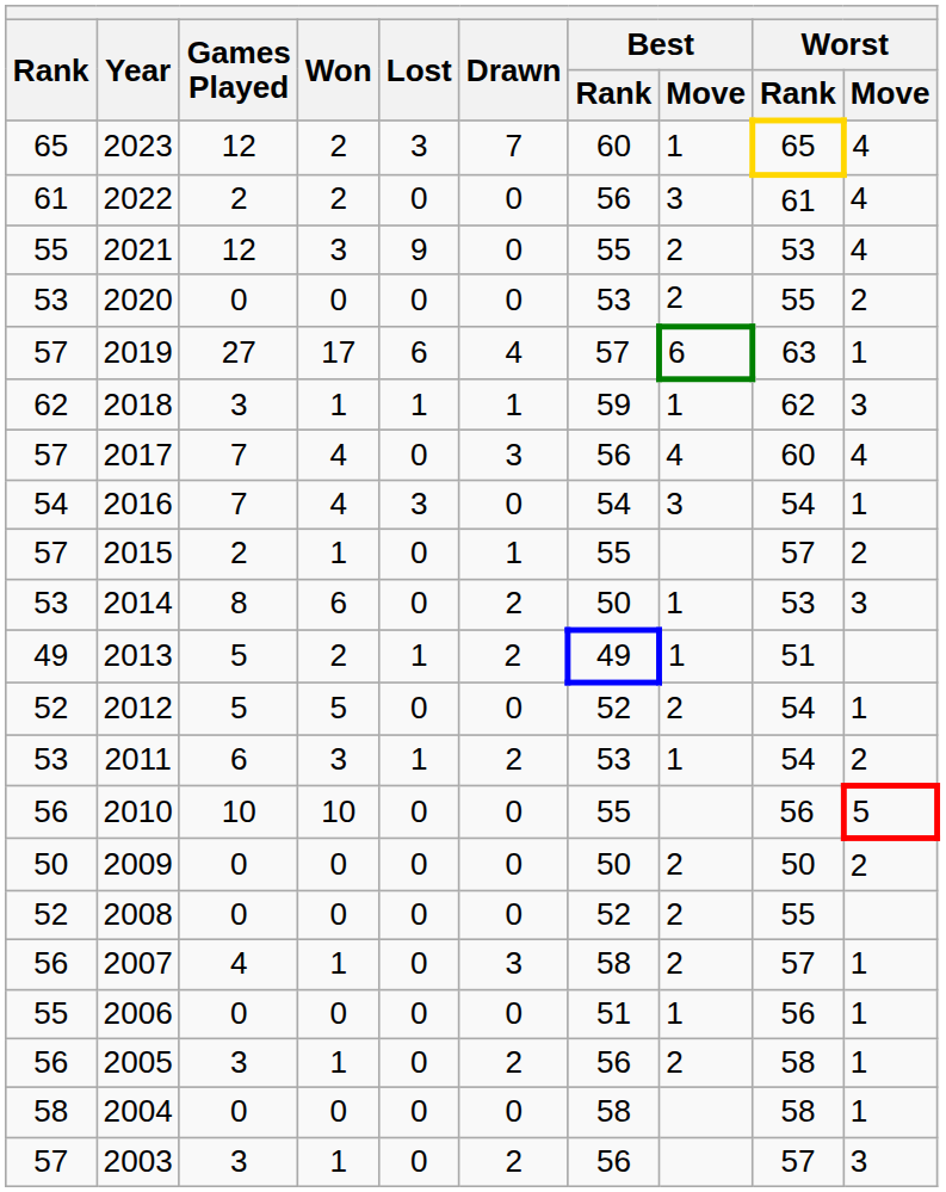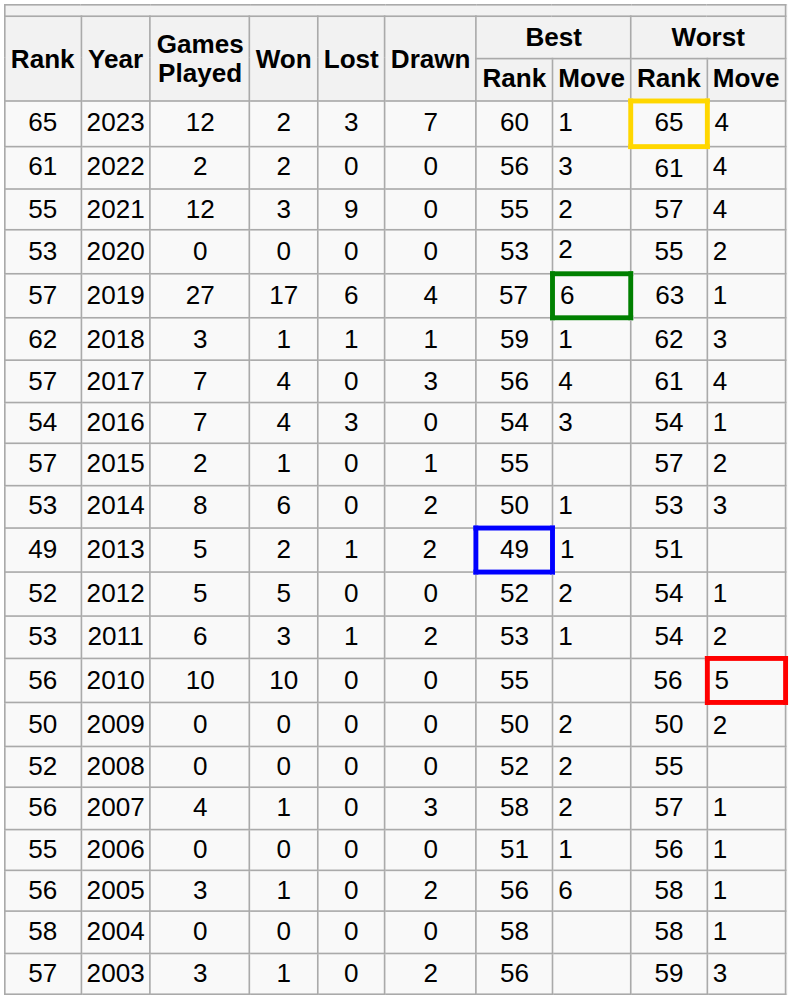2021 | Worst / Rank: 53 -> 57
2017 | Worst / Rank: 60 -> 61
2005 | Best / Move: 2 -> 6
2003 | Worst / Rank: 57 -> 59
